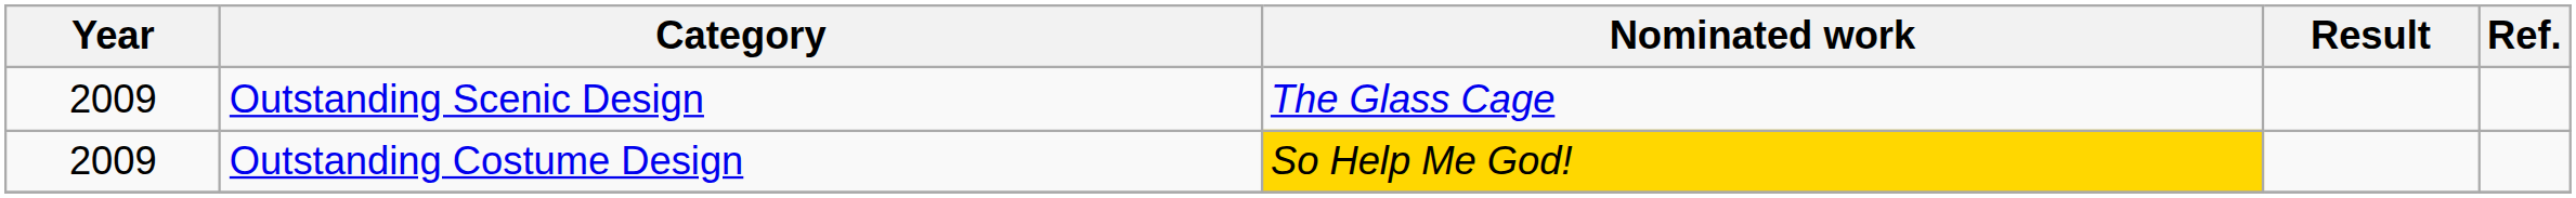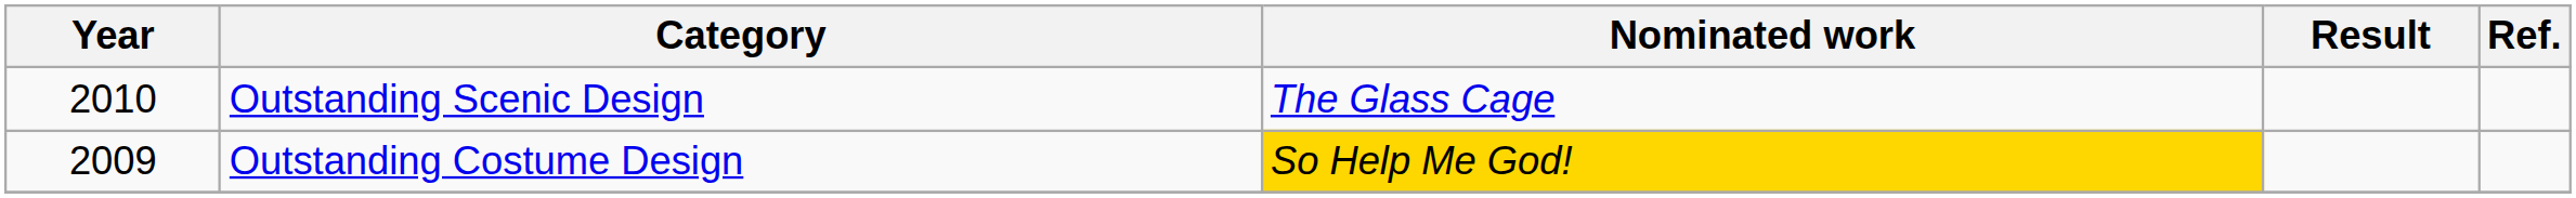Outstanding Scenic Design | Year: 2009 -> 2010
